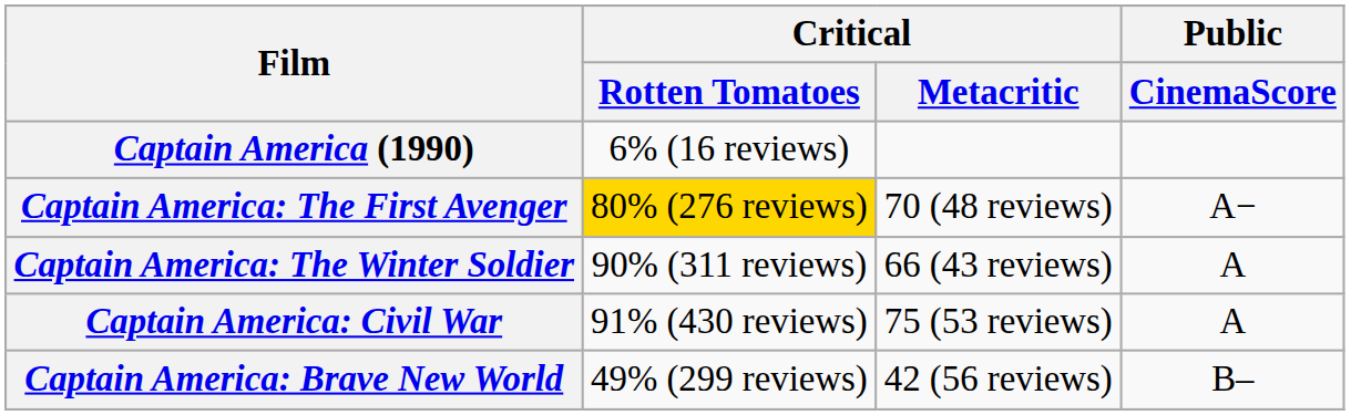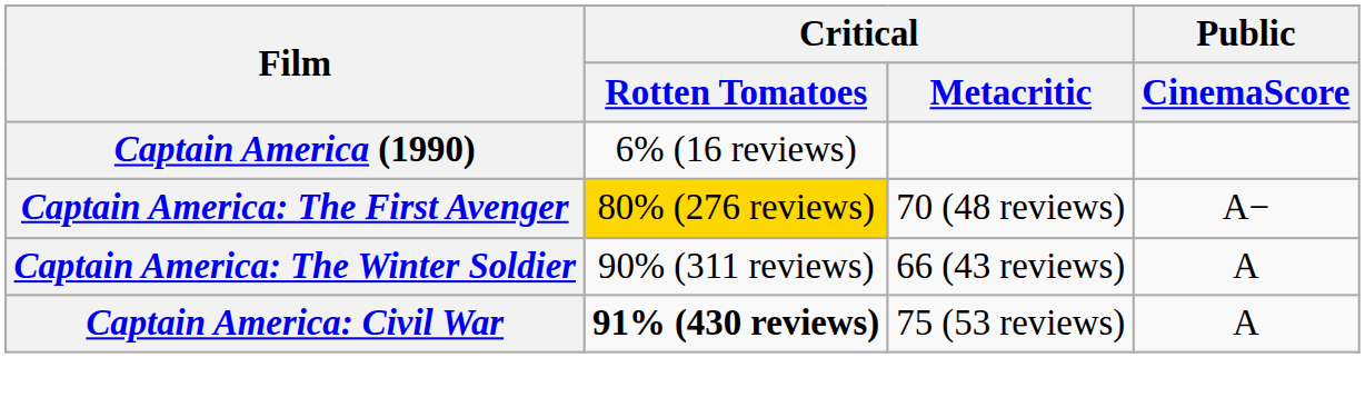Captain America: Civil War | Critical / Rotten Tomatoes: normal -> bold
- row: Captain America: Brave New World | 49% (299 reviews) | 42 (56 reviews) | B–
